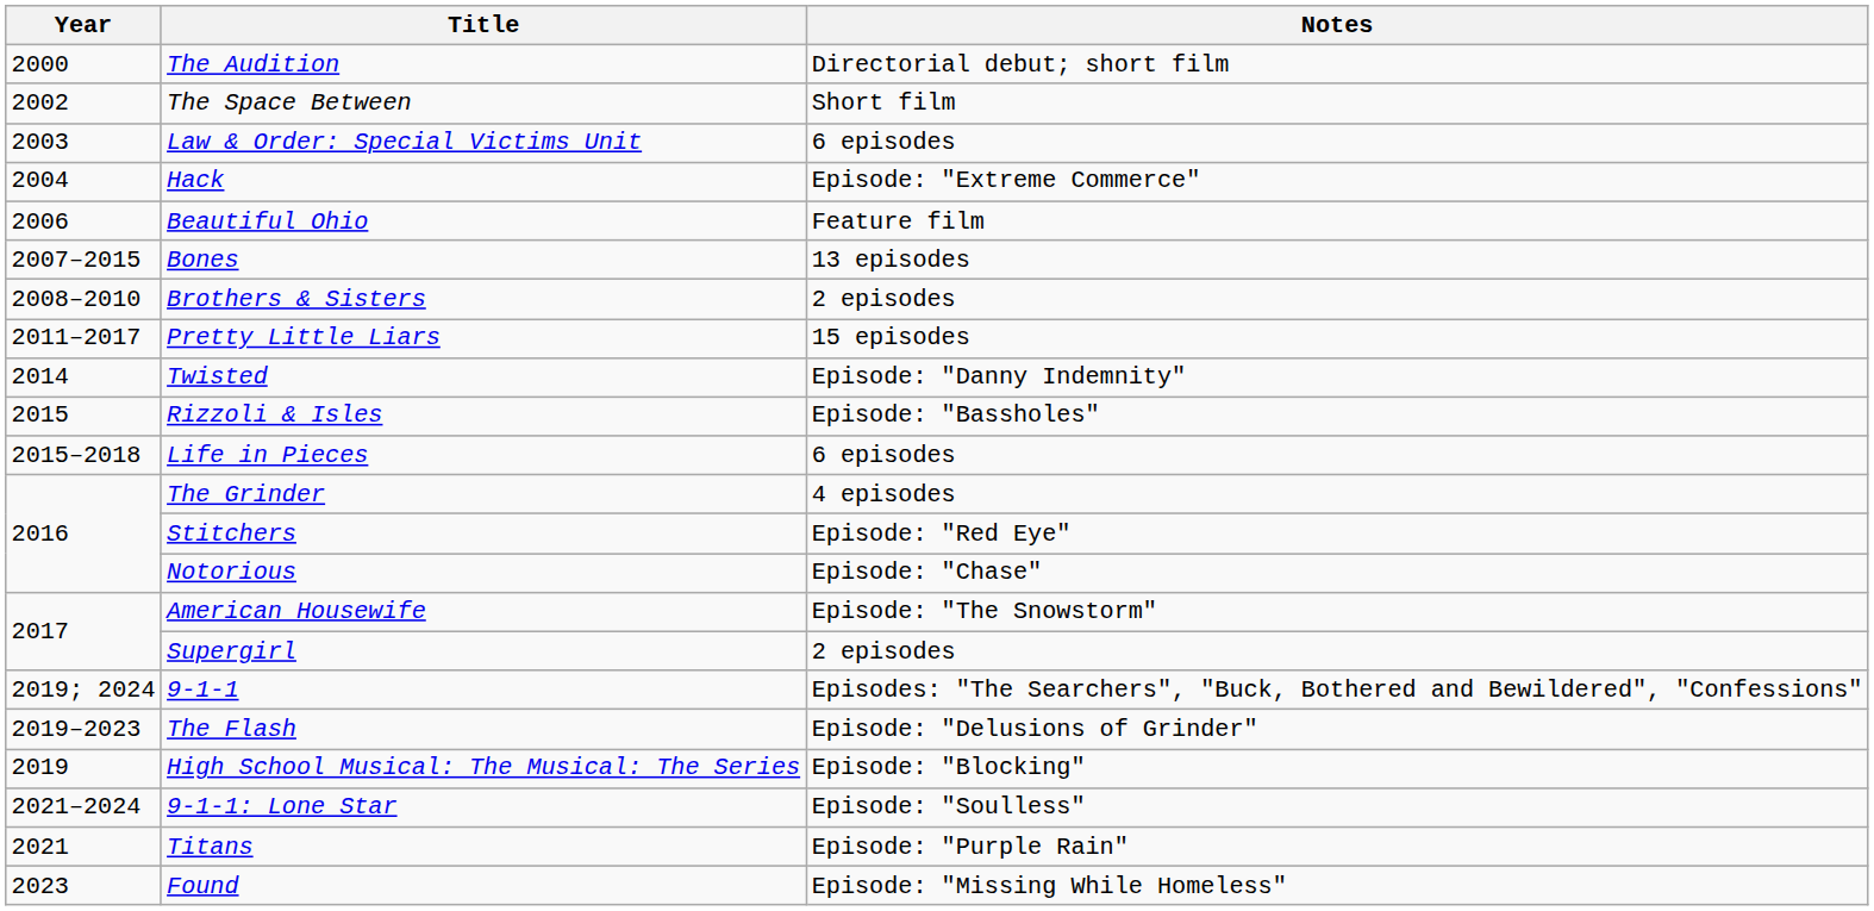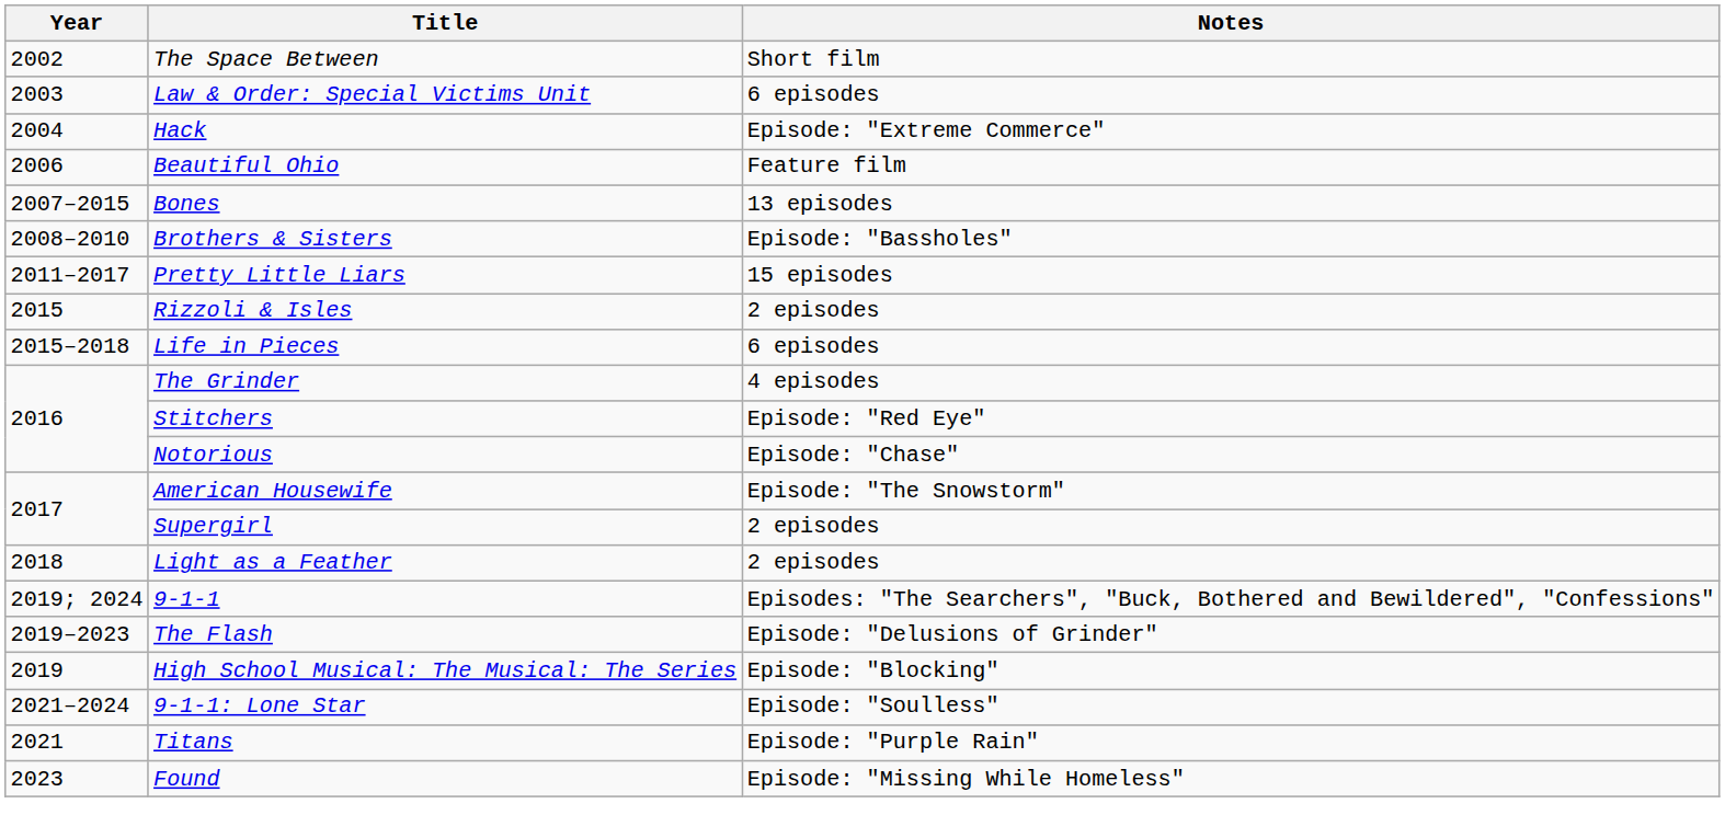- row: 2000 | The Audition | Directorial debut; short film
Brothers & Sisters | Notes: 2 episodes -> Episode: "Bassholes"
- row: 2014 | Twisted | Episode: "Danny Indemnity"
Rizzoli & Isles | Notes: Episode: "Bassholes" -> 2 episodes
+ row: 2018 | Light as a Feather | 2 episodes
